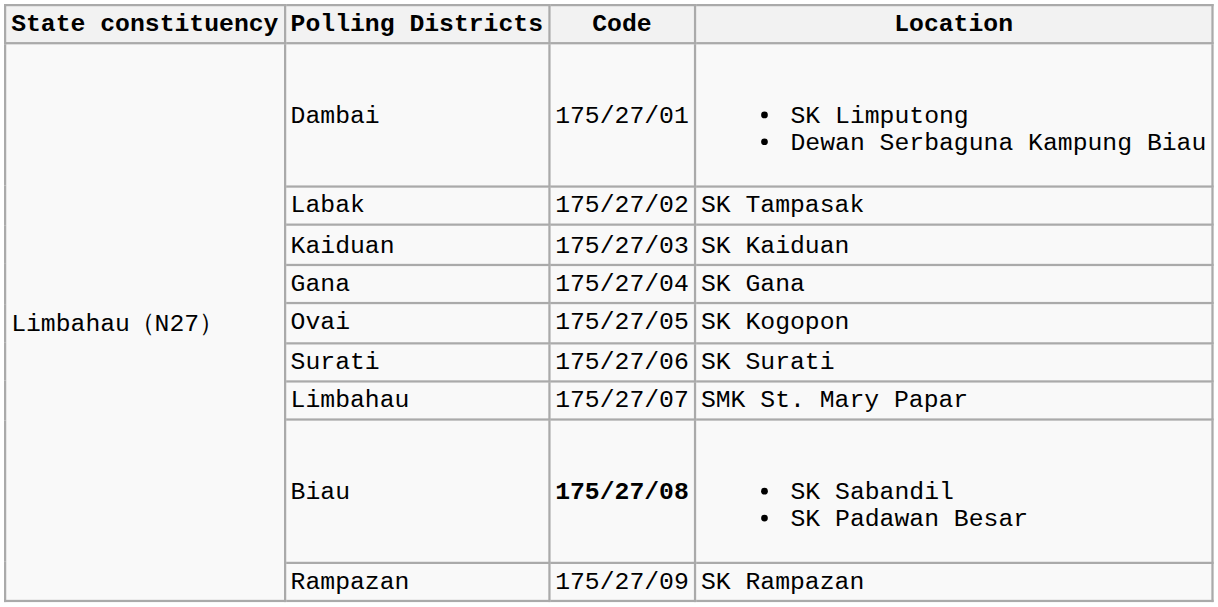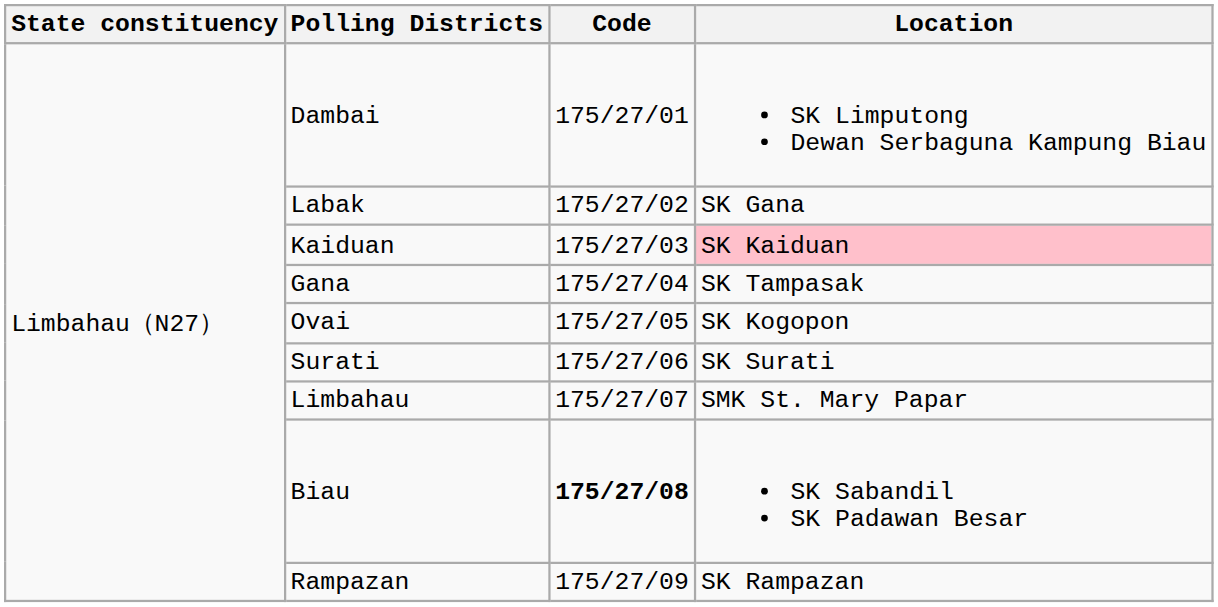Labak | Location: SK Tampasak -> SK Gana
Kaiduan | Location: no background -> pink background
Gana | Location: SK Gana -> SK Tampasak
